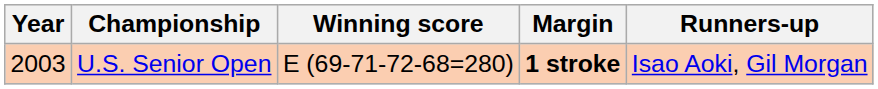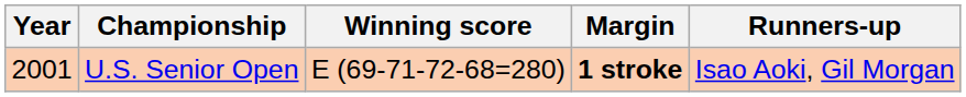U.S. Senior Open | Year: 2003 -> 2001
